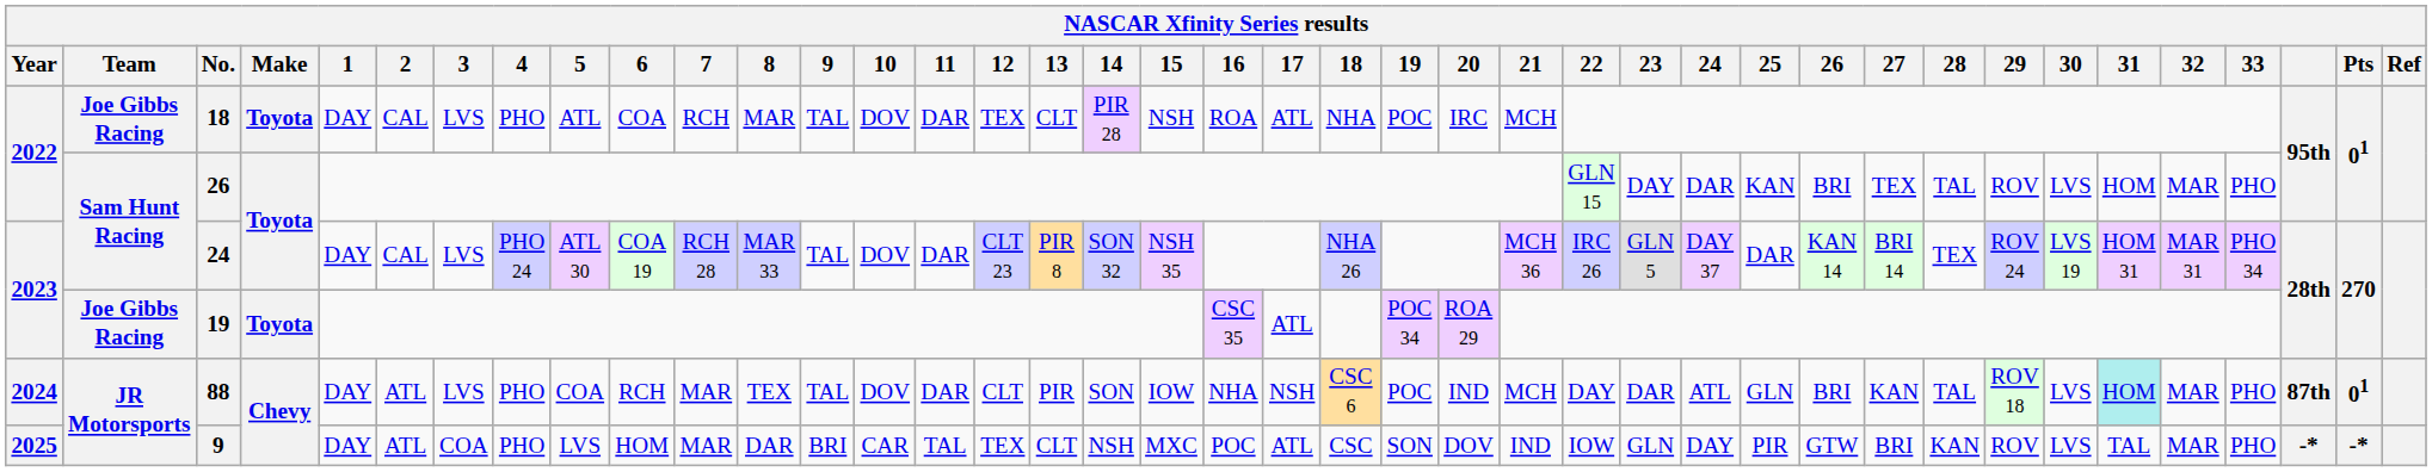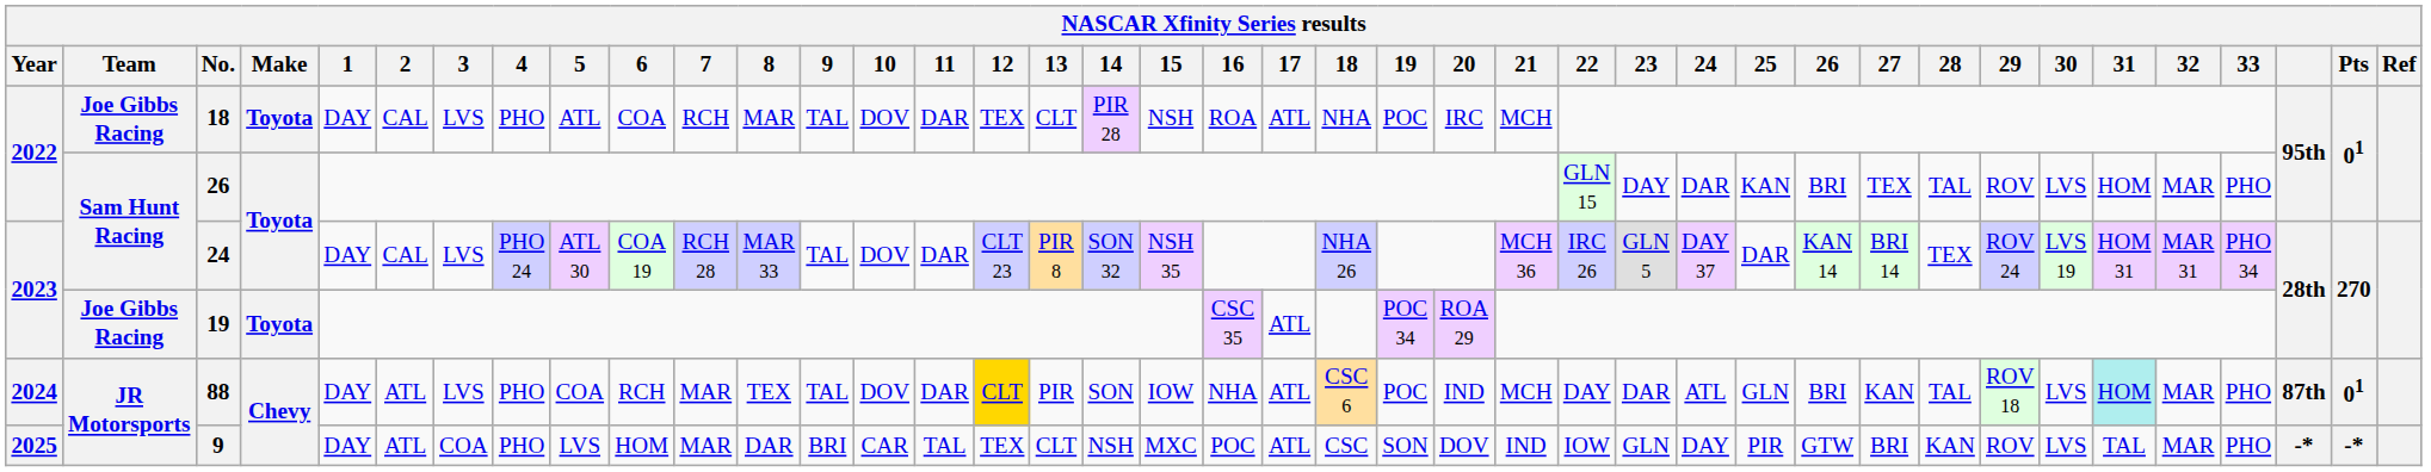88 | 12: no background -> gold background
88 | 17: NSH -> ATL
